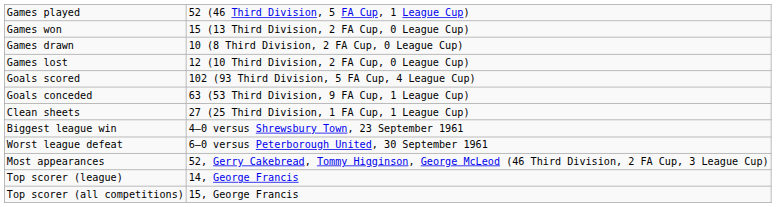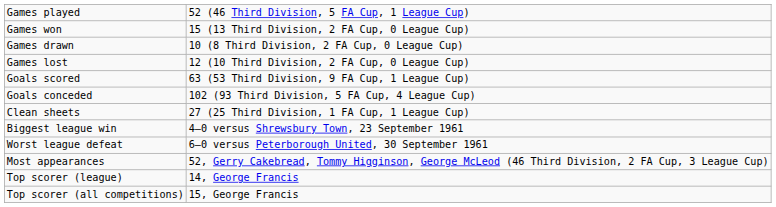Goals scored | column 2: 102 (93 Third Division, 5 FA Cup, 4 League Cup) -> 63 (53 Third Division, 9 FA Cup, 1 League Cup)
Goals conceded | column 2: 63 (53 Third Division, 9 FA Cup, 1 League Cup) -> 102 (93 Third Division, 5 FA Cup, 4 League Cup)
